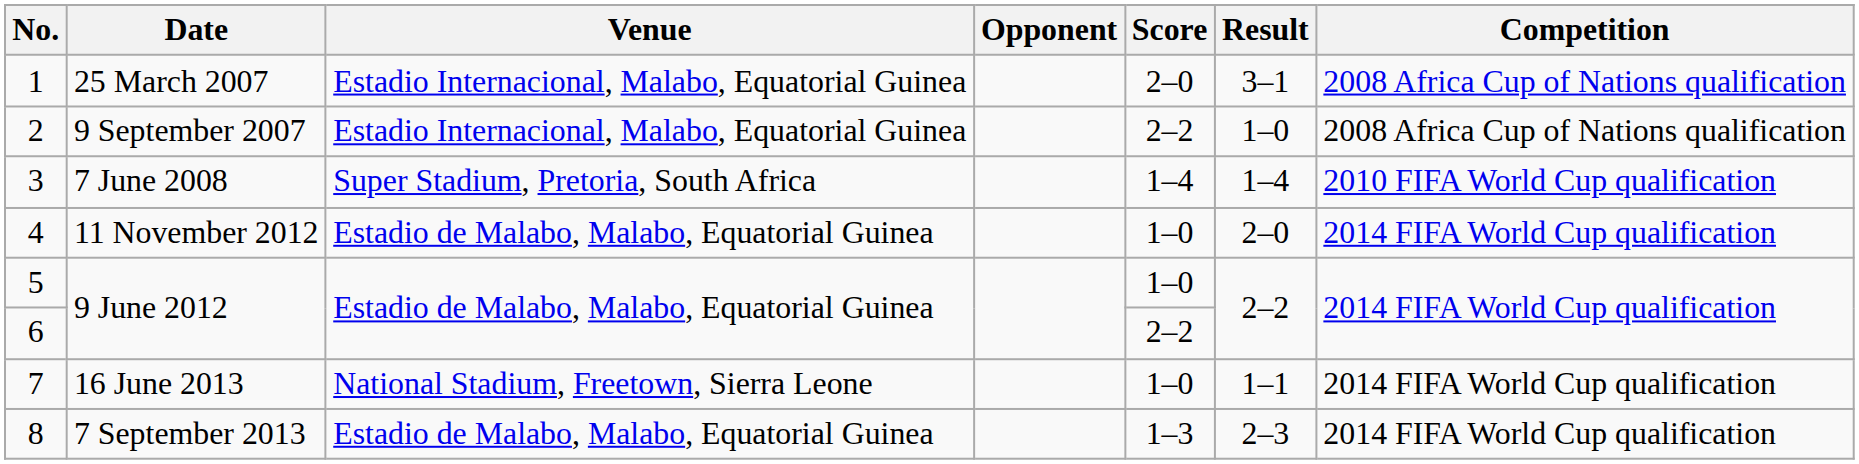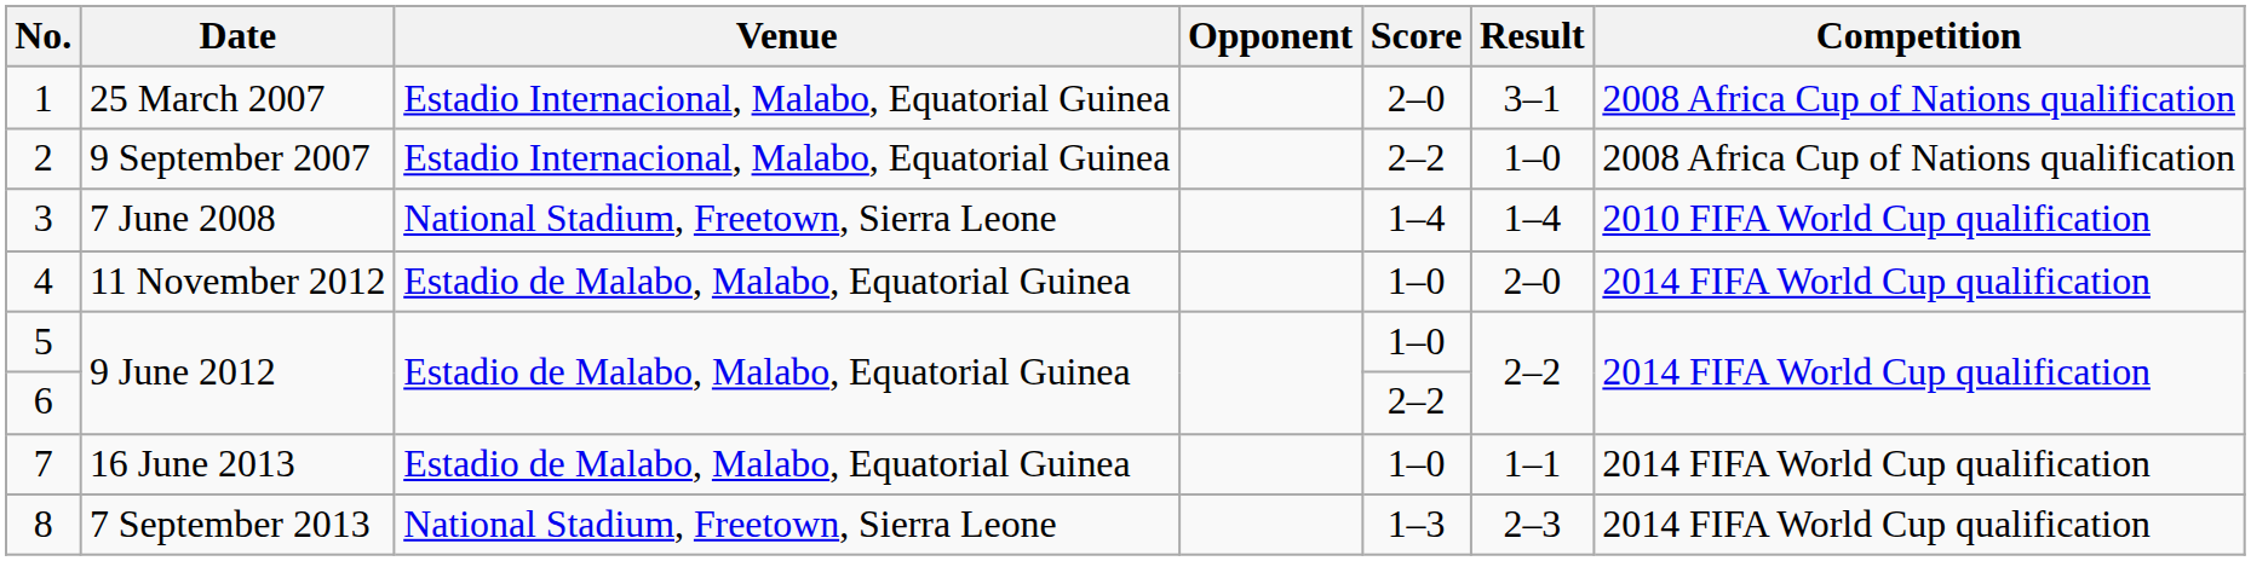3 | Venue: Super Stadium, Pretoria, South Africa -> National Stadium, Freetown, Sierra Leone
7 | Venue: National Stadium, Freetown, Sierra Leone -> Estadio de Malabo, Malabo, Equatorial Guinea
8 | Venue: Estadio de Malabo, Malabo, Equatorial Guinea -> National Stadium, Freetown, Sierra Leone
